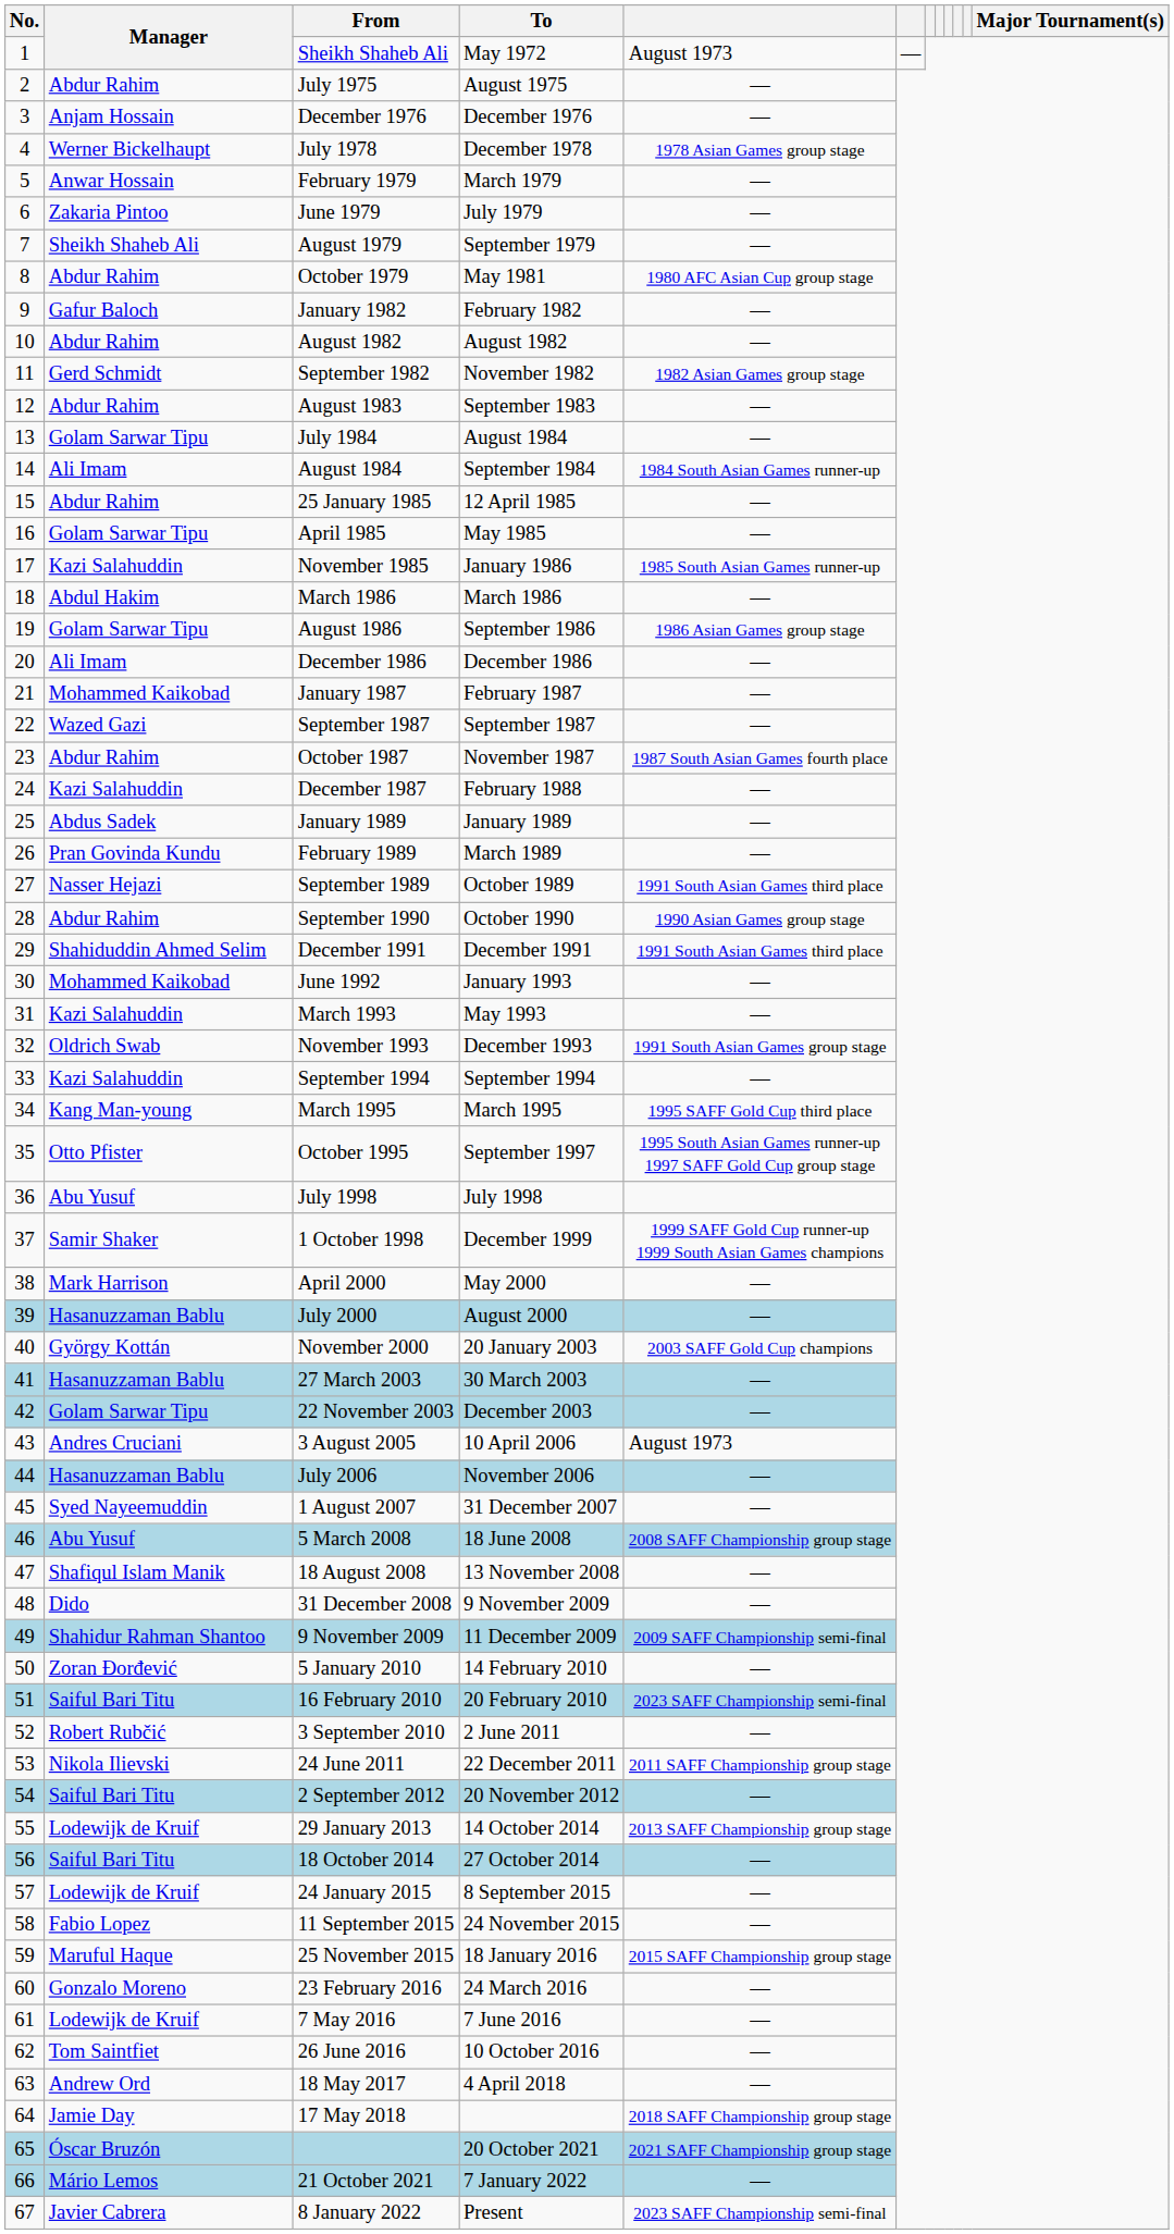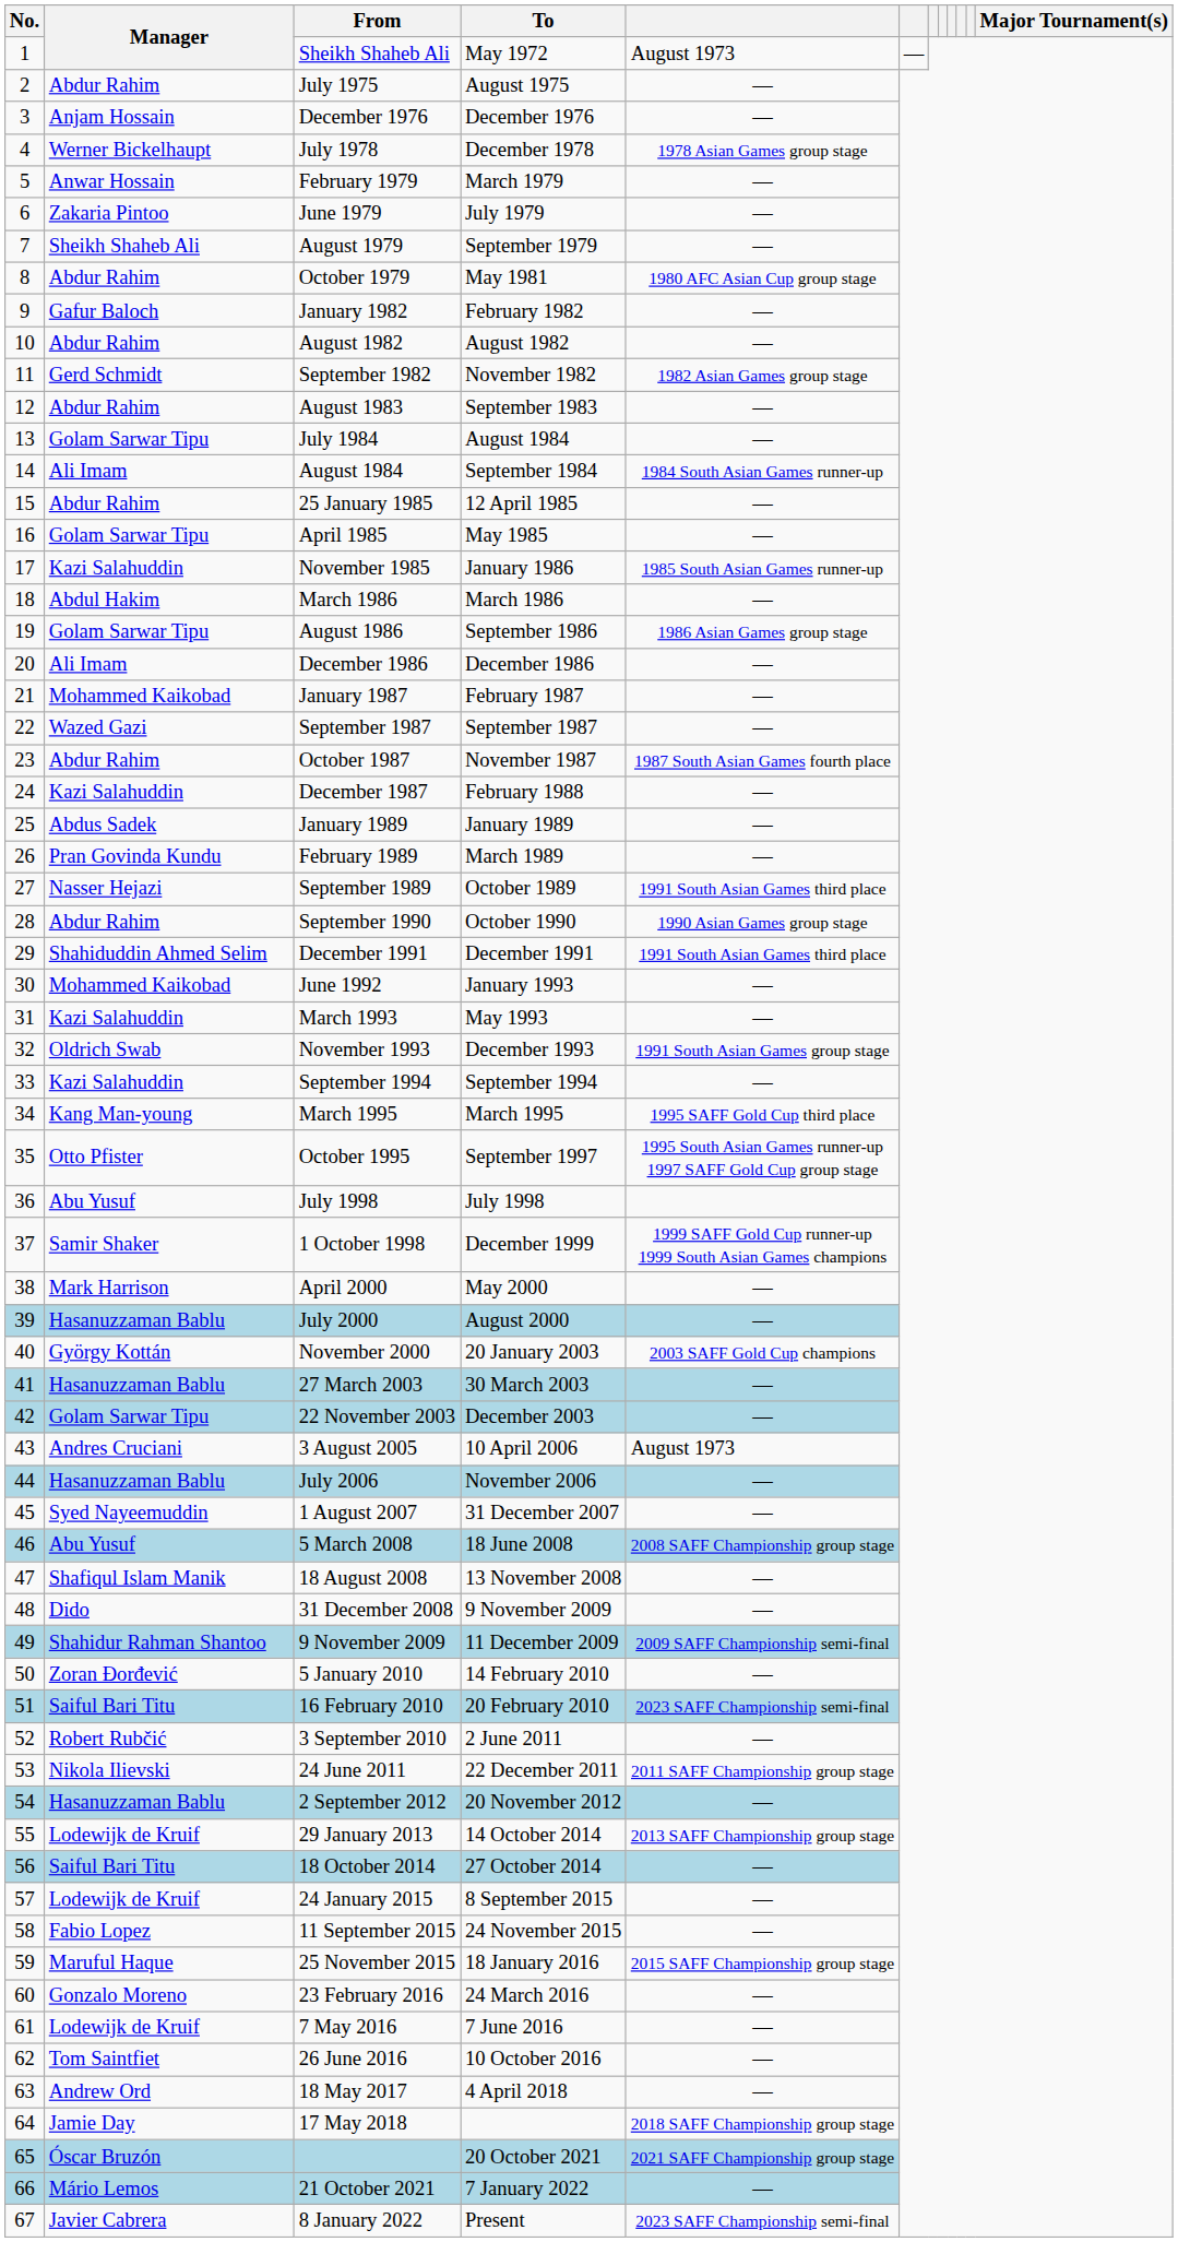2 September 2012 | Manager: Saiful Bari Titu -> Hasanuzzaman Bablu
